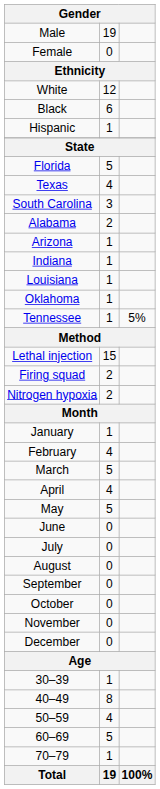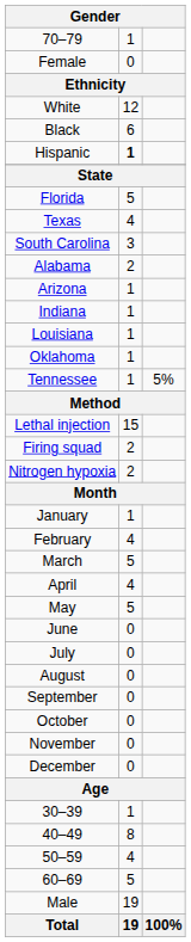rows swapped: Male <-> 70–79
Hispanic | column 2: normal -> bold
